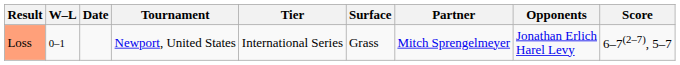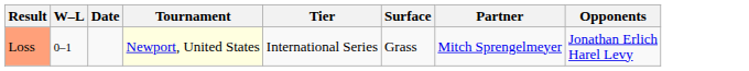- column: Score | 6–7(2–7), 5–7
Loss | Tournament: no background -> lightyellow background
